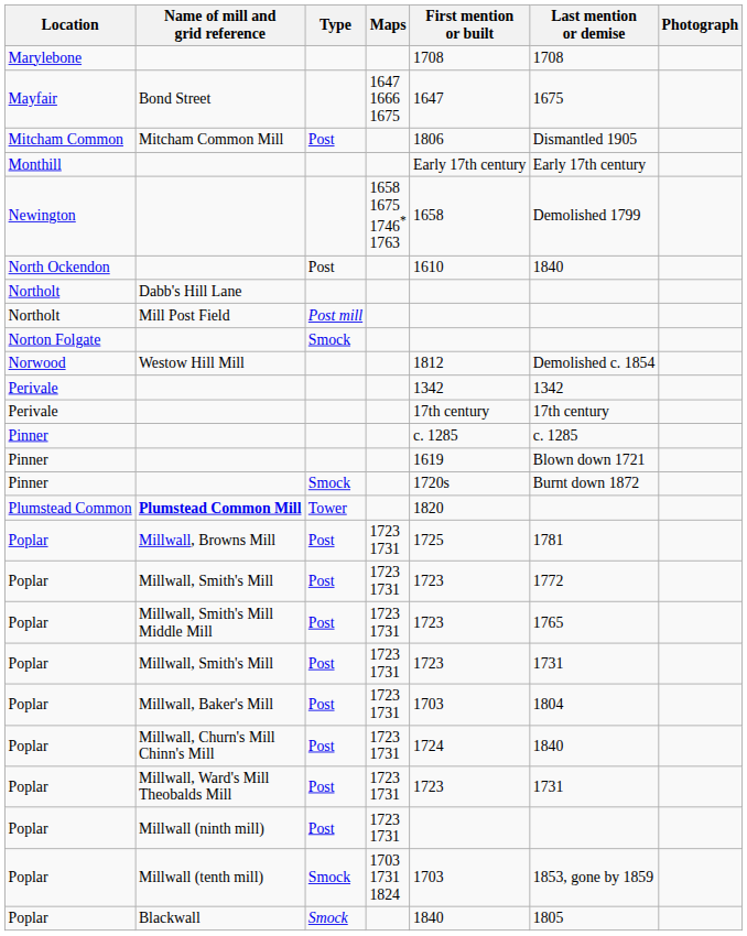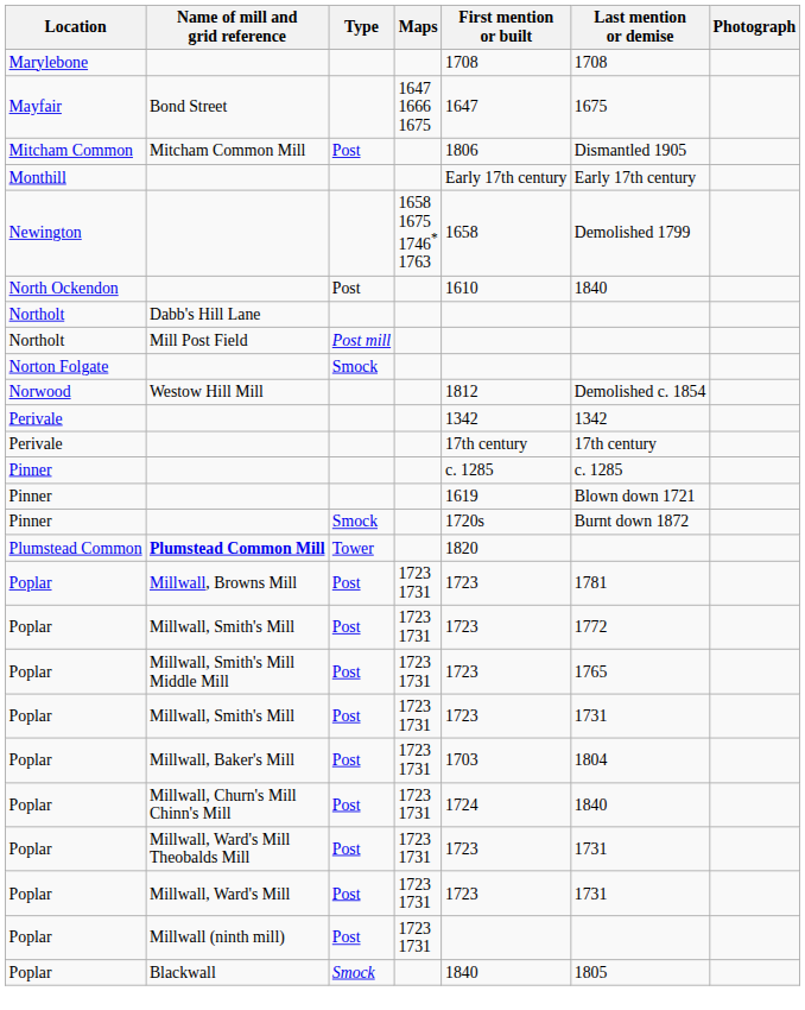Millwall, Browns Mill | First mention or built: 1725 -> 1723
+ row: Poplar | Millwall, Ward's Mill | Post | 1723 1731 | 1723 | 1731
- row: Poplar | Millwall (tenth mill) | Smock | 1703 1731 1824 | 1703 | 1853, gone by 1859
